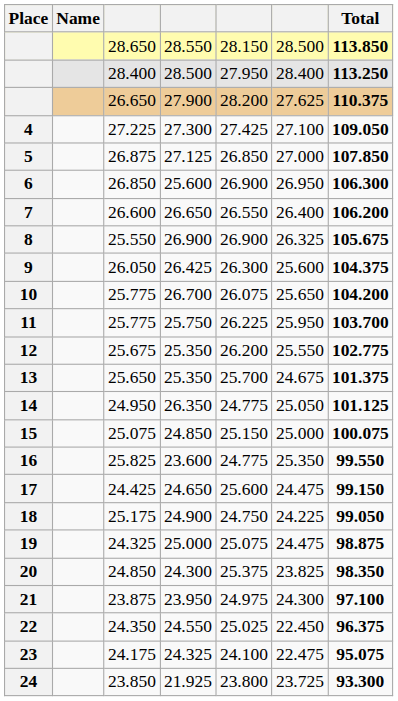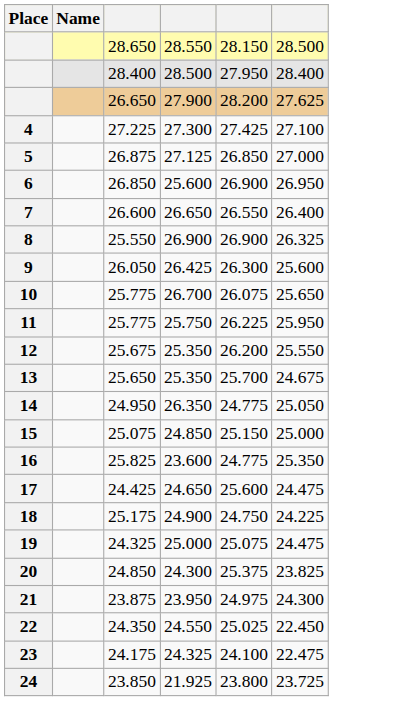- column: Total | 113.850 | 113.250 | 110.375 | 109.050 | 107.850 | 106.300 | 106.200 | 105.675 | 104.375 | 104.200 | 103.700 | 102.775 | 101.375 | 101.125 | 100.075 | 99.550 | 99.150 | 99.050 | 98.875 | 98.350 | 97.100 | 96.375 | 95.075 | 93.300
